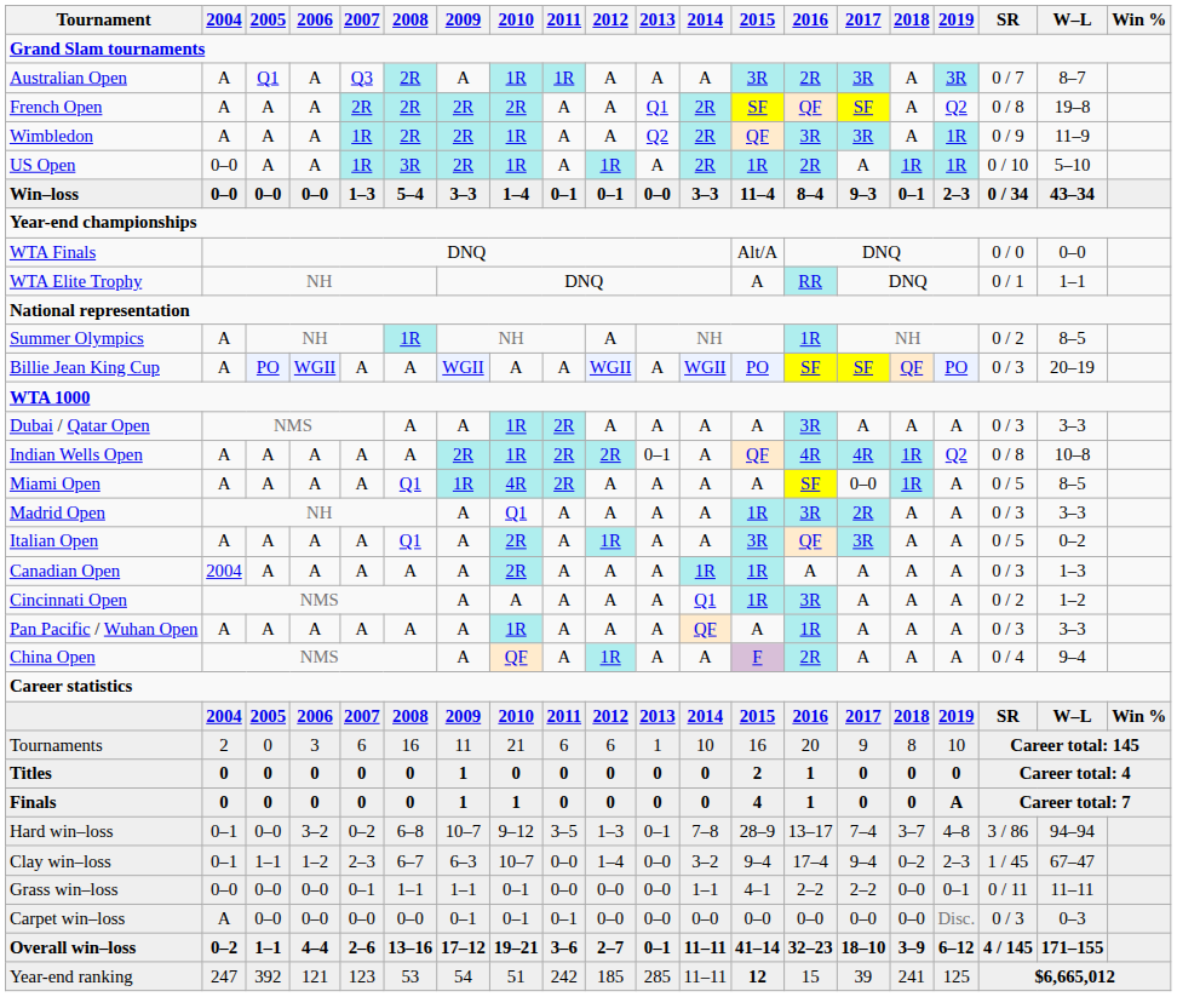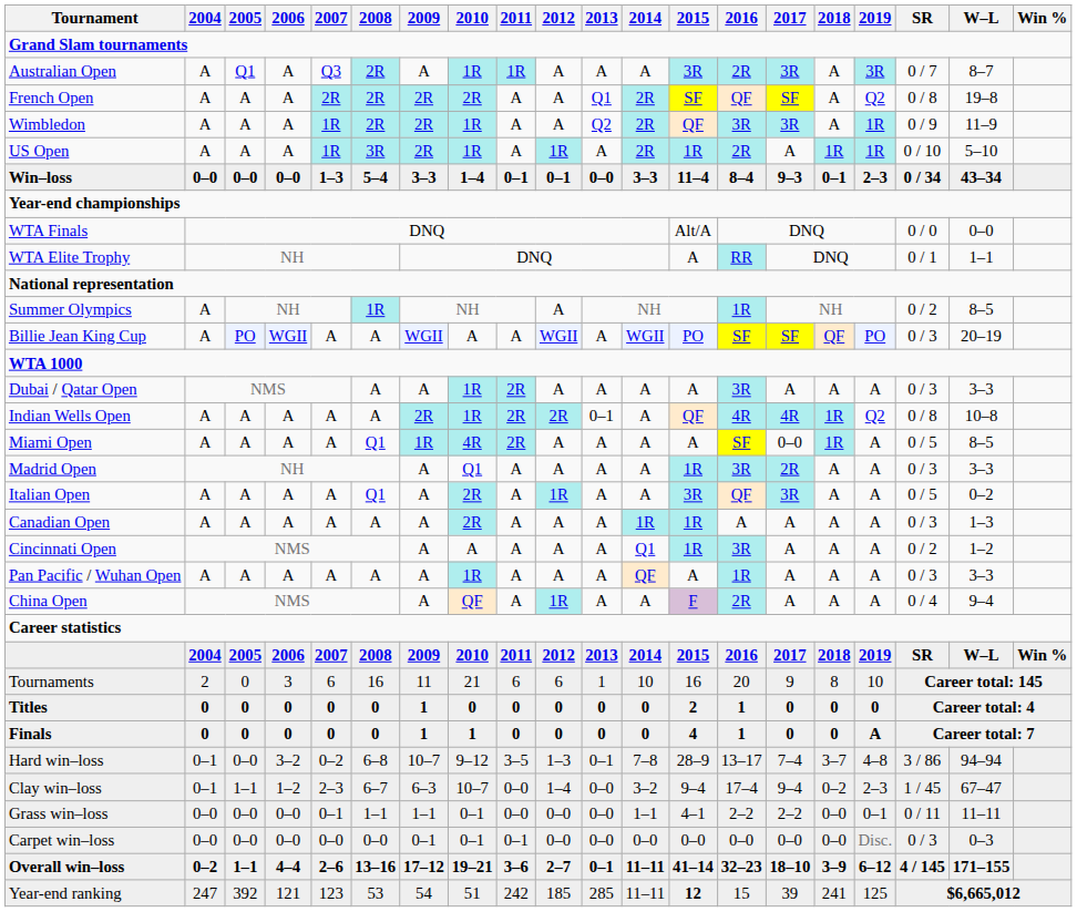US Open | 2004: 0–0 -> A
Canadian Open | 2004: 2004 -> A
Carpet win–loss | 2004: A -> 0–0
